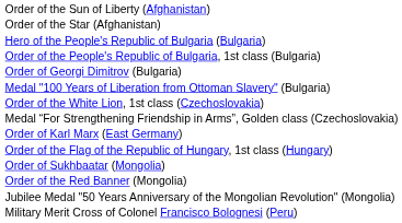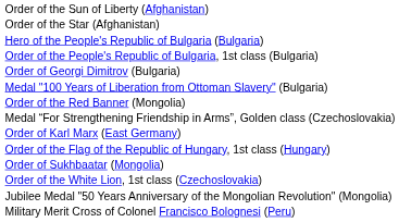rows swapped: Order of the White Lion, 1st class (Czechoslovakia) <-> Order of the Red Banner (Mongolia)
